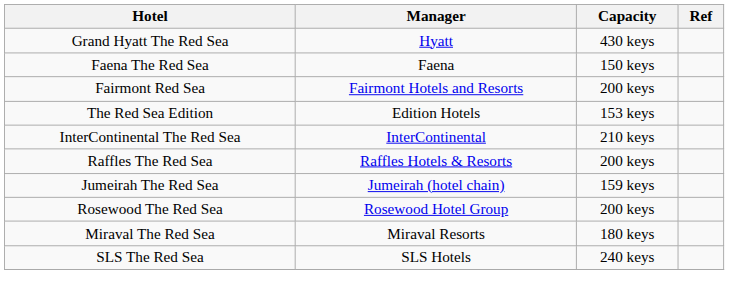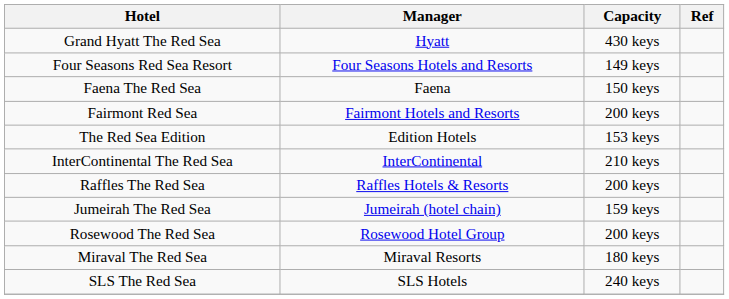+ row: Four Seasons Red Sea Resort | Four Seasons Hotels and Resorts | 149 keys
